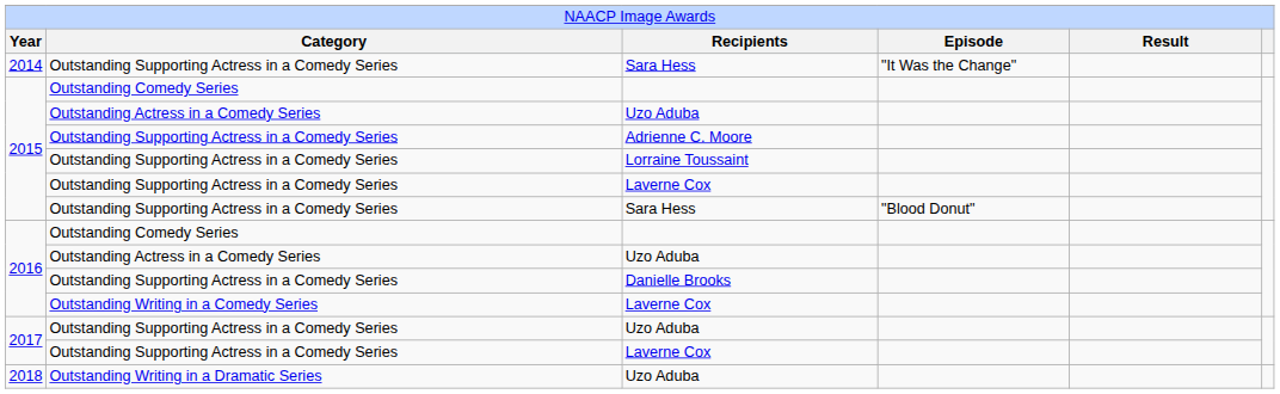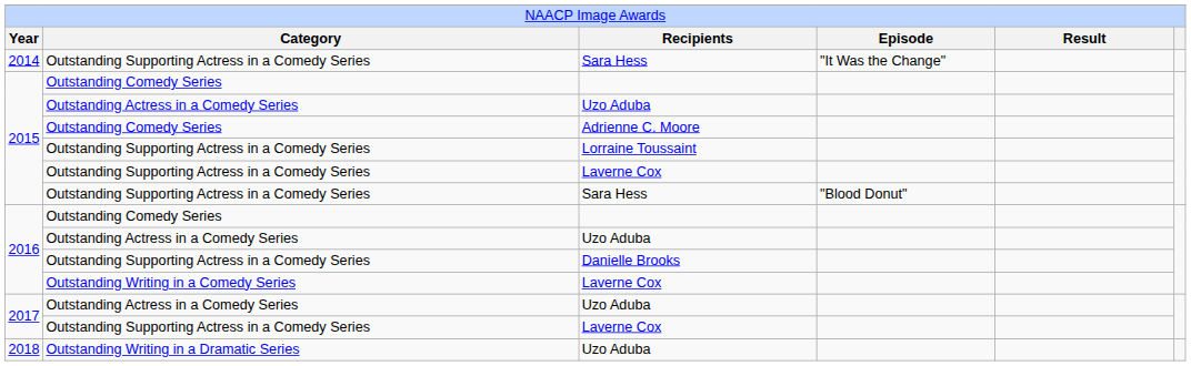Adrienne C. Moore | column 2: Outstanding Supporting Actress in a Comedy Series -> Outstanding Comedy Series
2017 / Uzo Aduba | column 2: Outstanding Supporting Actress in a Comedy Series -> Outstanding Actress in a Comedy Series
